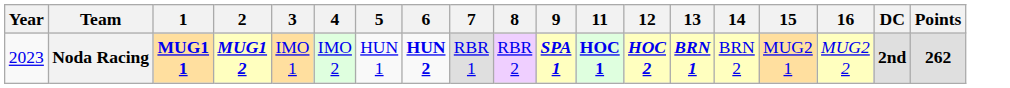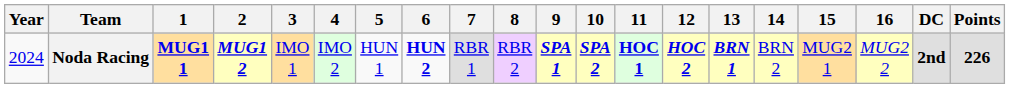+ column: 10 | SPA 2
Noda Racing | Year: 2023 -> 2024
Noda Racing | Points: 262 -> 226
